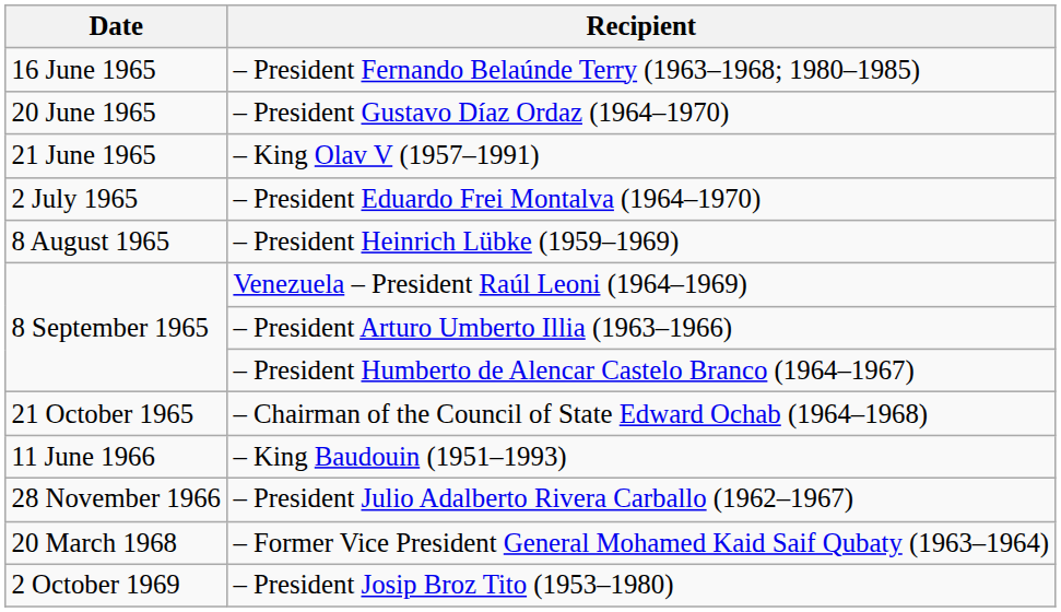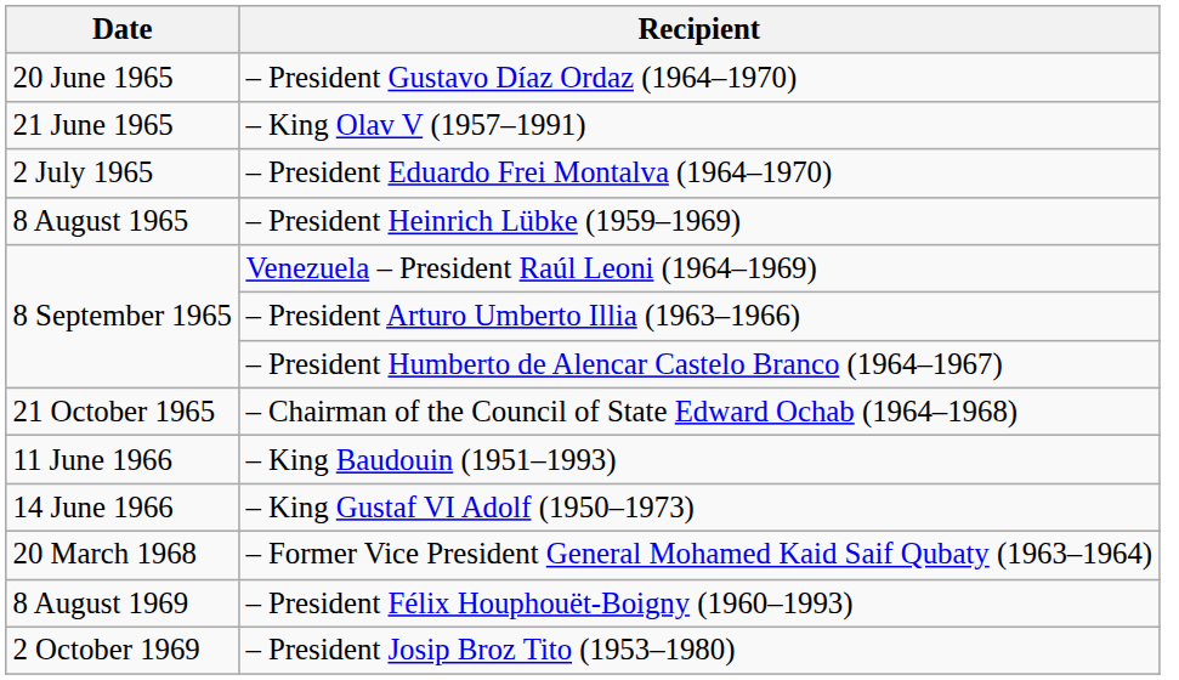- row: 16 June 1965 | – President Fernando Belaúnde Terry (1963–1968; 1980–1985)
+ row: 14 June 1966 | – King Gustaf VI Adolf (1950–1973)
- row: 28 November 1966 | – President Julio Adalberto Rivera Carballo (1962–1967)
+ row: 8 August 1969 | – President Félix Houphouët-Boigny (1960–1993)
